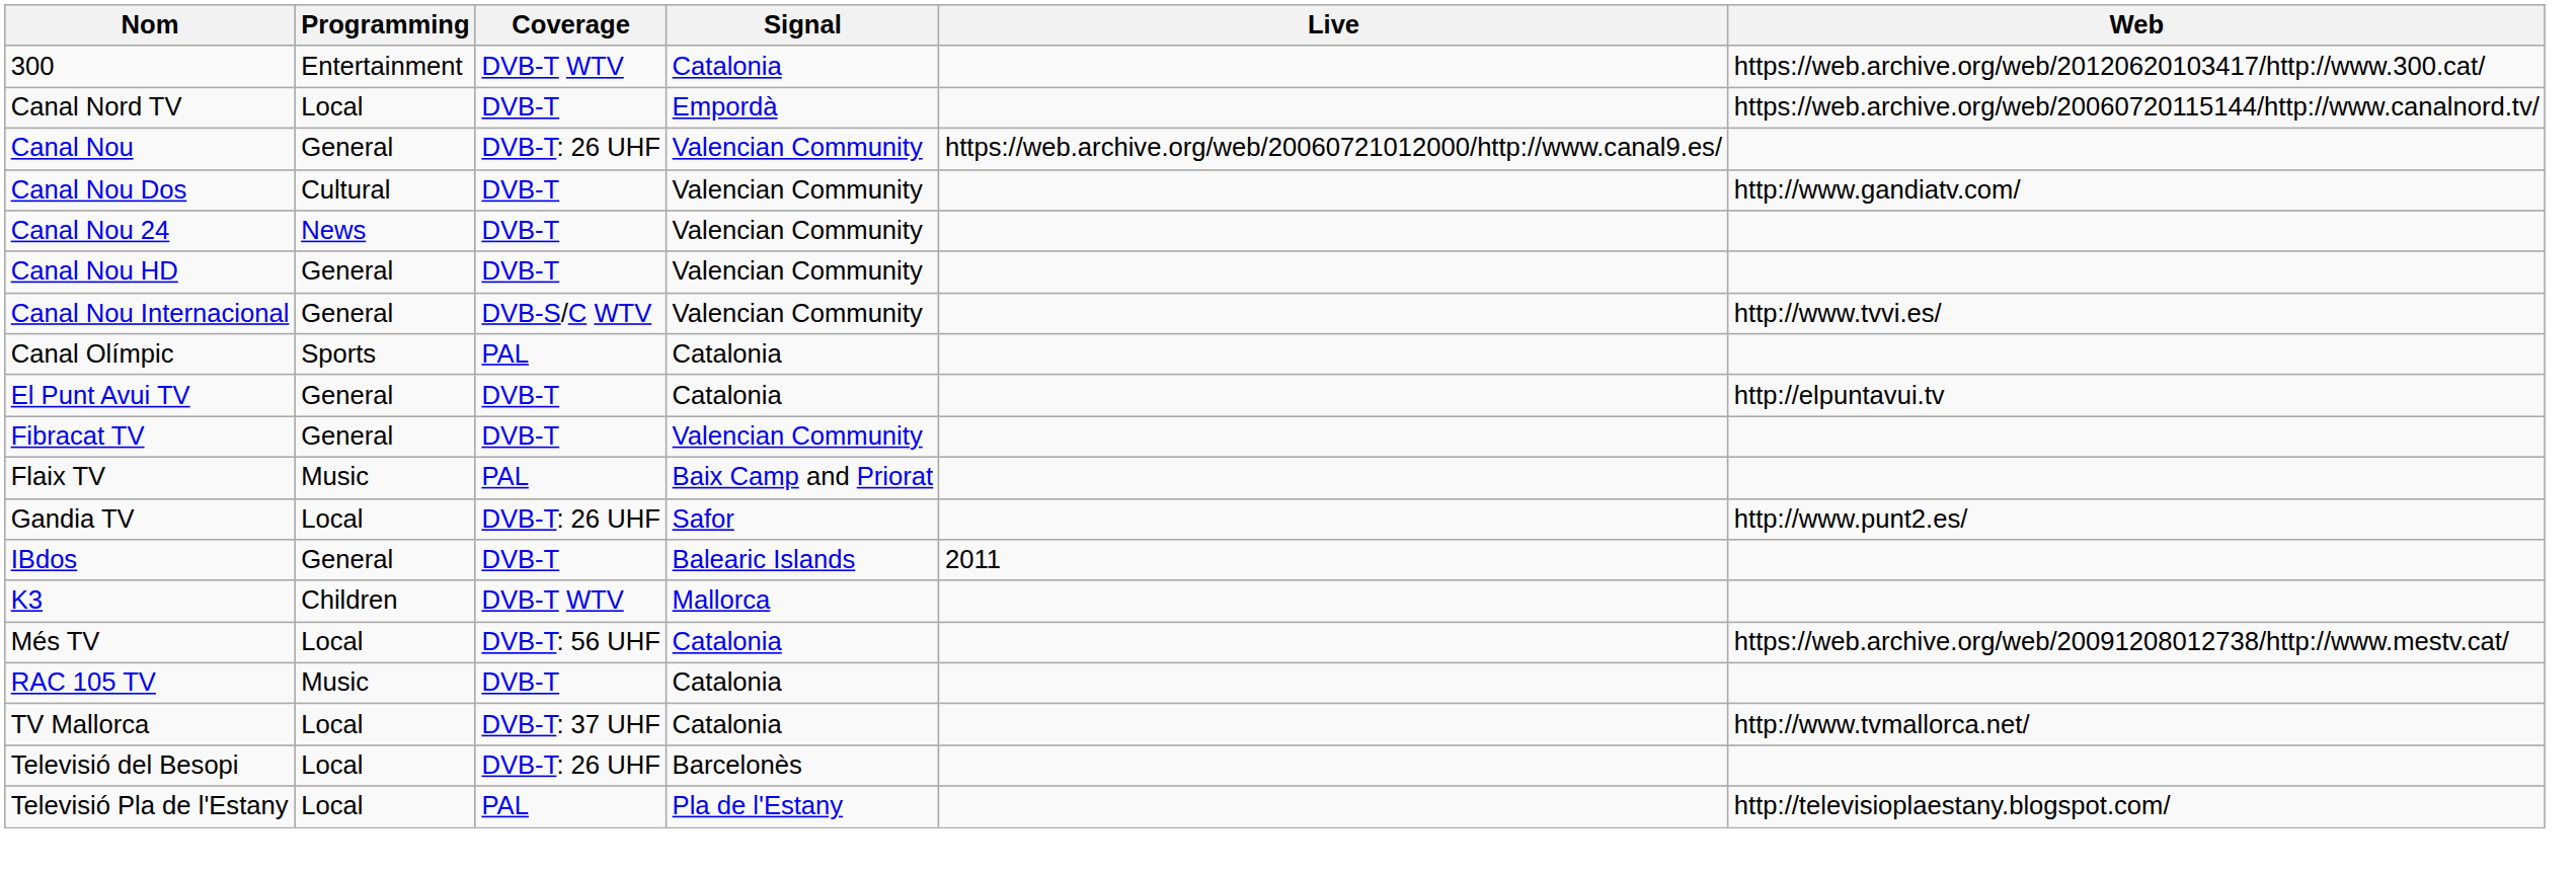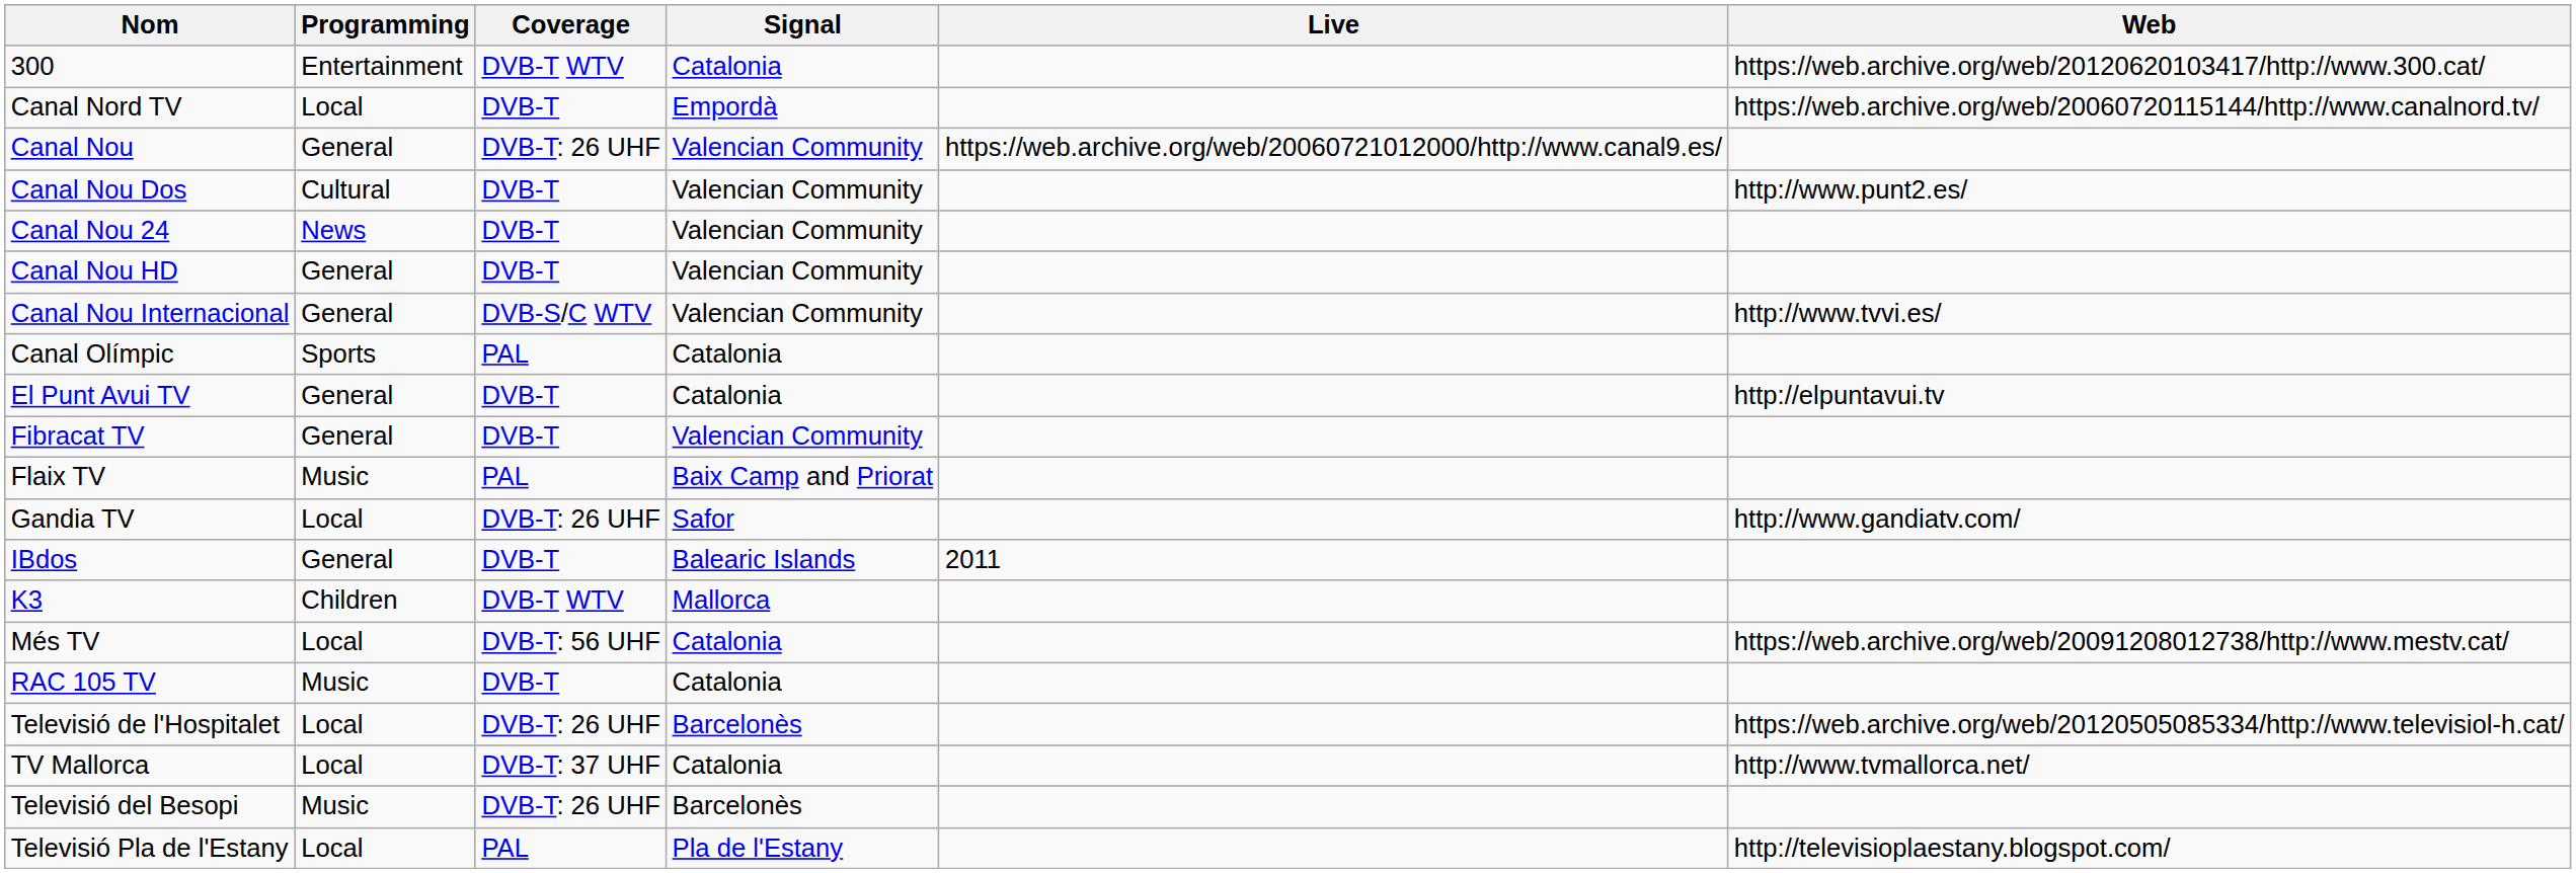Canal Nou Dos | Web: http://www.gandiatv.com/ -> http://www.punt2.es/
Gandia TV | Web: http://www.punt2.es/ -> http://www.gandiatv.com/
+ row: Televisió de l'Hospitalet | Local | DVB-T: 26 UHF | Barcelonès | https://web.archive.org/web/20120505085334/http://www.televisiol-h.cat/
Televisió del Besopi | Programming: Local -> Music
